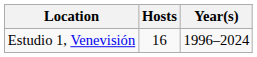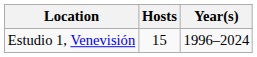Estudio 1, Venevisión | Hosts: 16 -> 15
